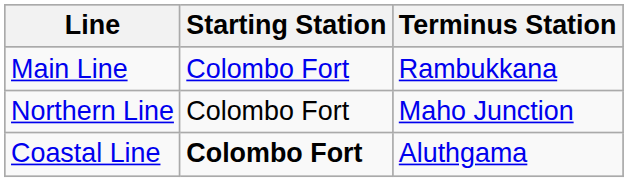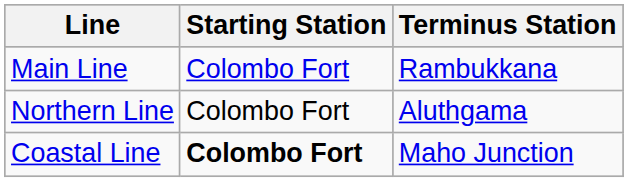Northern Line | Terminus Station: Maho Junction -> Aluthgama
Coastal Line | Terminus Station: Aluthgama -> Maho Junction
